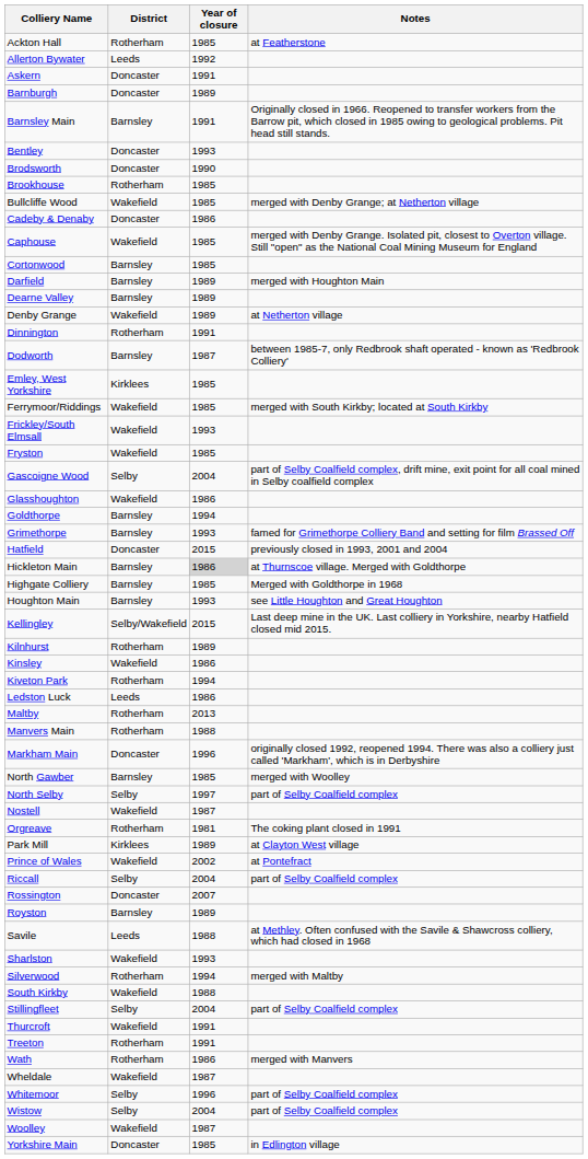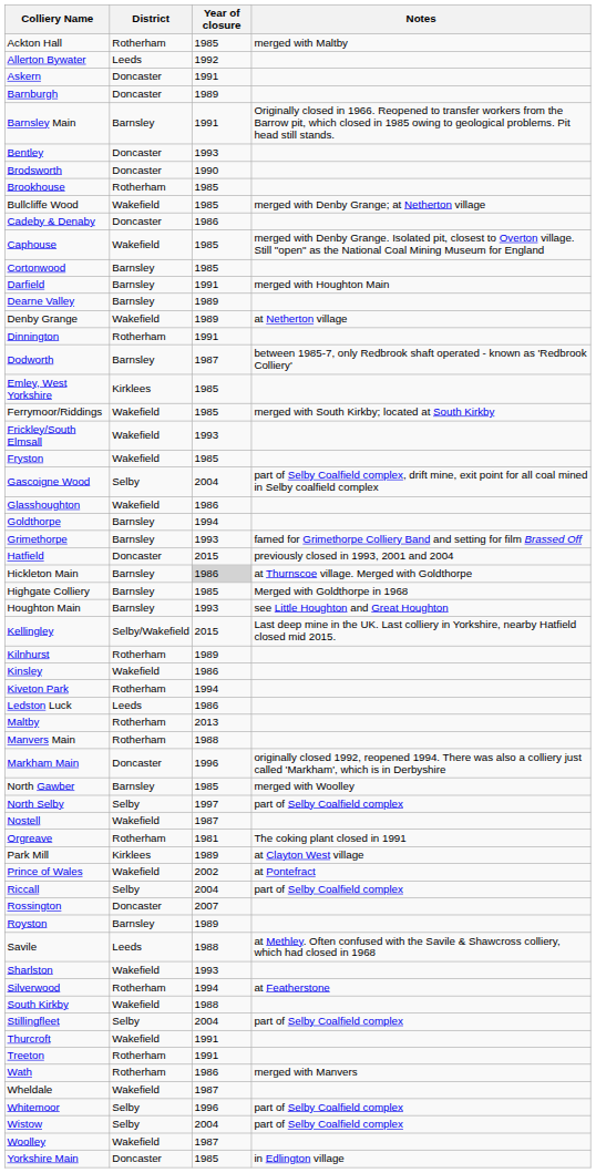Ackton Hall | Notes: at Featherstone -> merged with Maltby
Darfield | Year of closure: 1989 -> 1991
Silverwood | Notes: merged with Maltby -> at Featherstone
